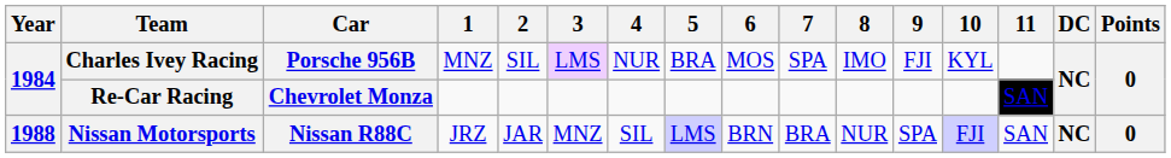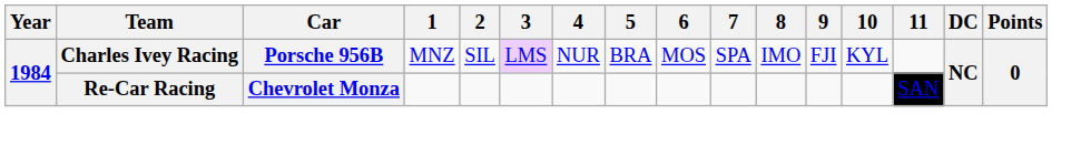- row: 1988 | Nissan Motorsports | Nissan R88C | JRZ | JAR | MNZ | SIL | LMS | BRN | BRA | NUR | SPA | FJI | SAN | NC | 0
